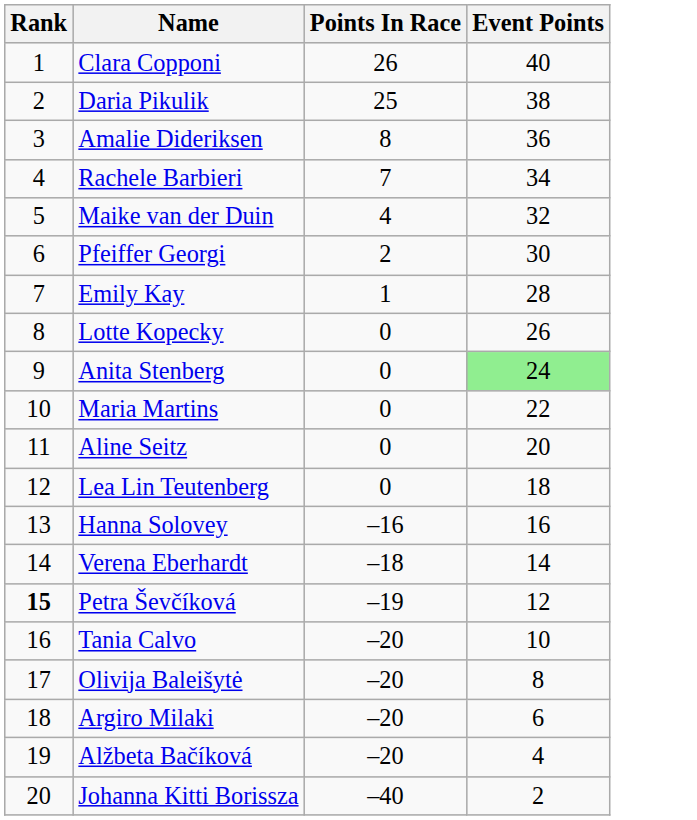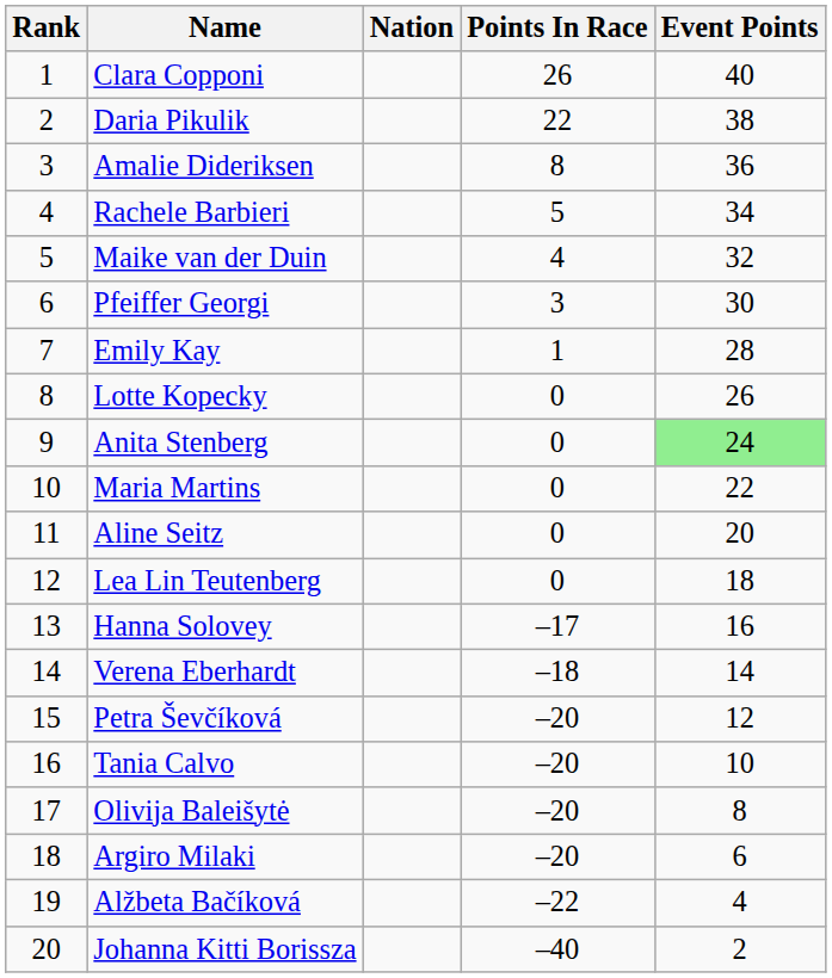+ column: Nation
Daria Pikulik | Points In Race: 25 -> 22
Rachele Barbieri | Points In Race: 7 -> 5
Pfeiffer Georgi | Points In Race: 2 -> 3
Hanna Solovey | Points In Race: –16 -> –17
Petra Ševčíková | Rank: bold -> normal
Petra Ševčíková | Points In Race: –19 -> –20
Alžbeta Bačíková | Points In Race: –20 -> –22
